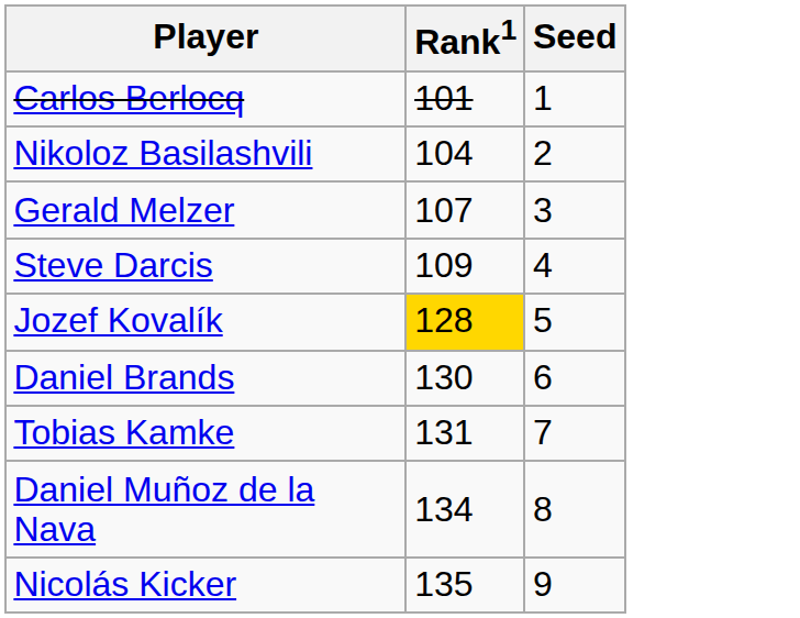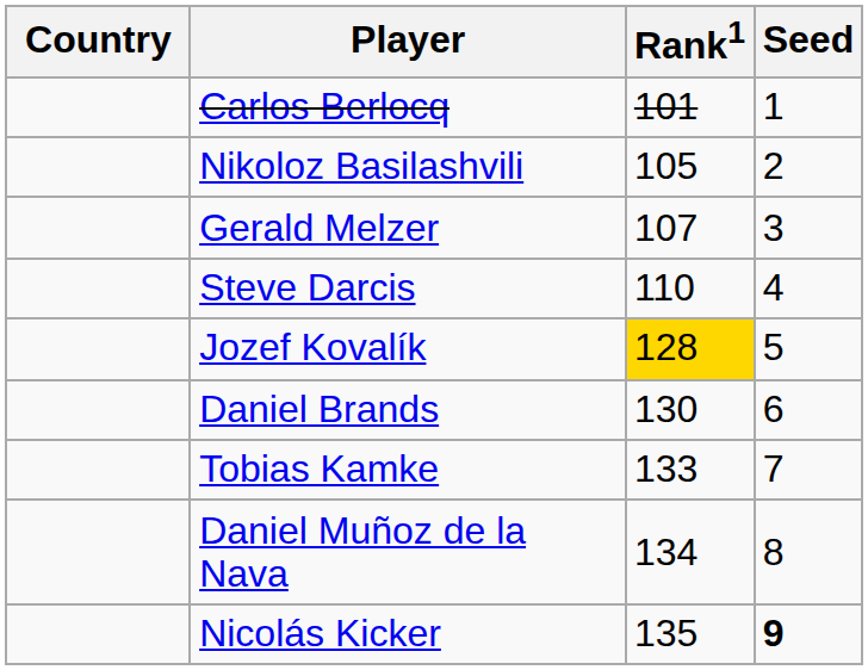+ column: Country
Nikoloz Basilashvili | Rank1: 104 -> 105
Steve Darcis | Rank1: 109 -> 110
Tobias Kamke | Rank1: 131 -> 133
Nicolás Kicker | Seed: normal -> bold
